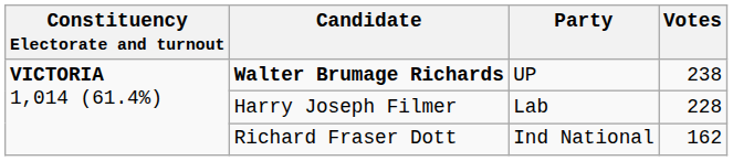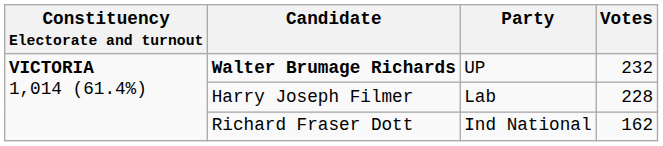Walter Brumage Richards | Votes: 238 -> 232
